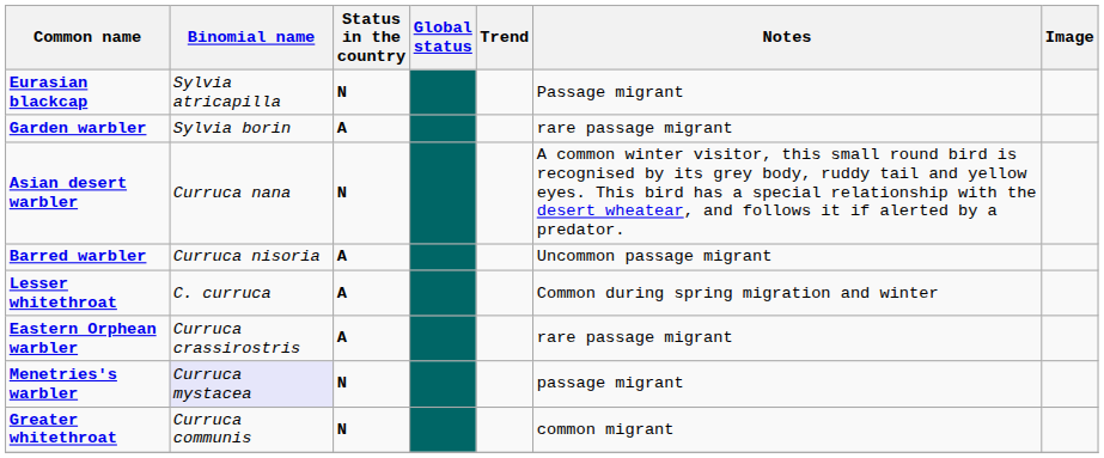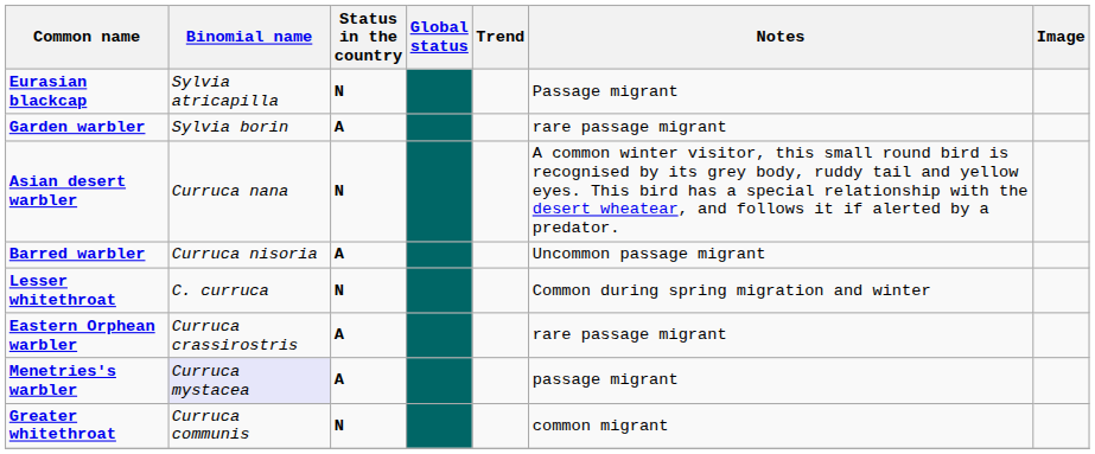Lesser whitethroat | Status in the country: A -> N
Menetries's warbler | Status in the country: N -> A
